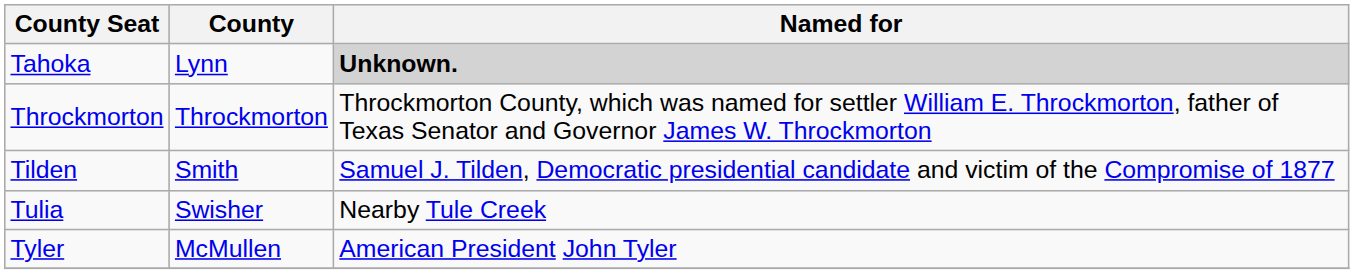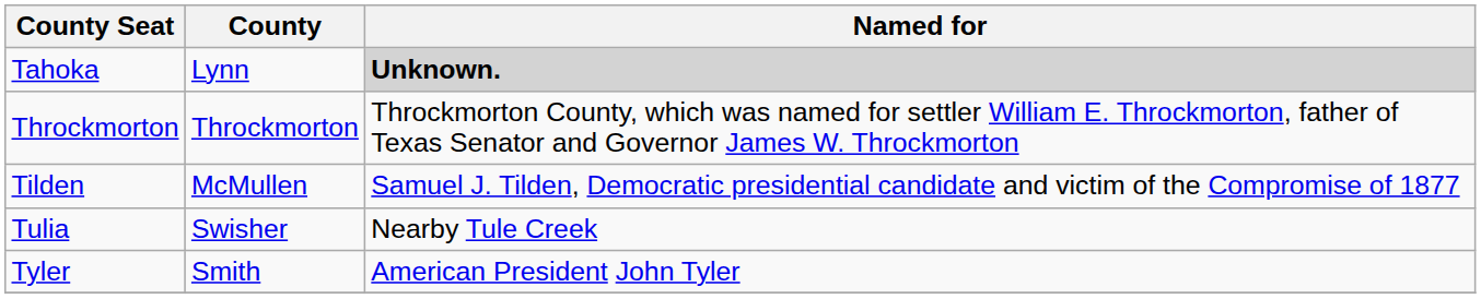Tilden | County: Smith -> McMullen
Tyler | County: McMullen -> Smith
